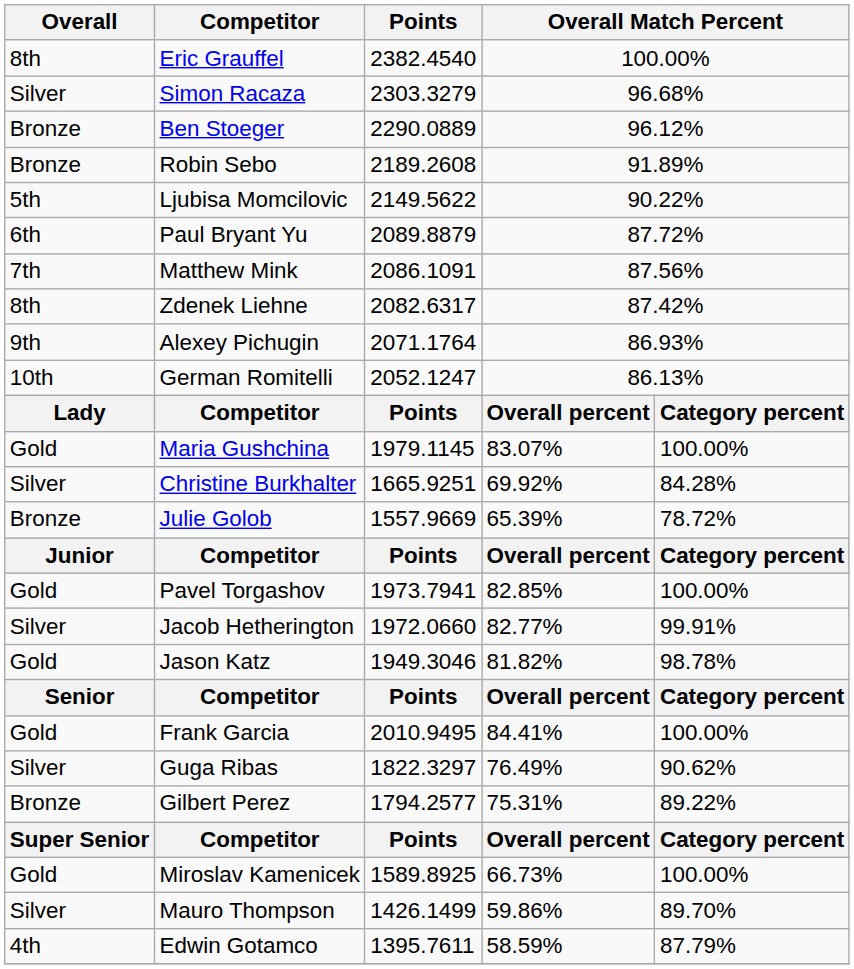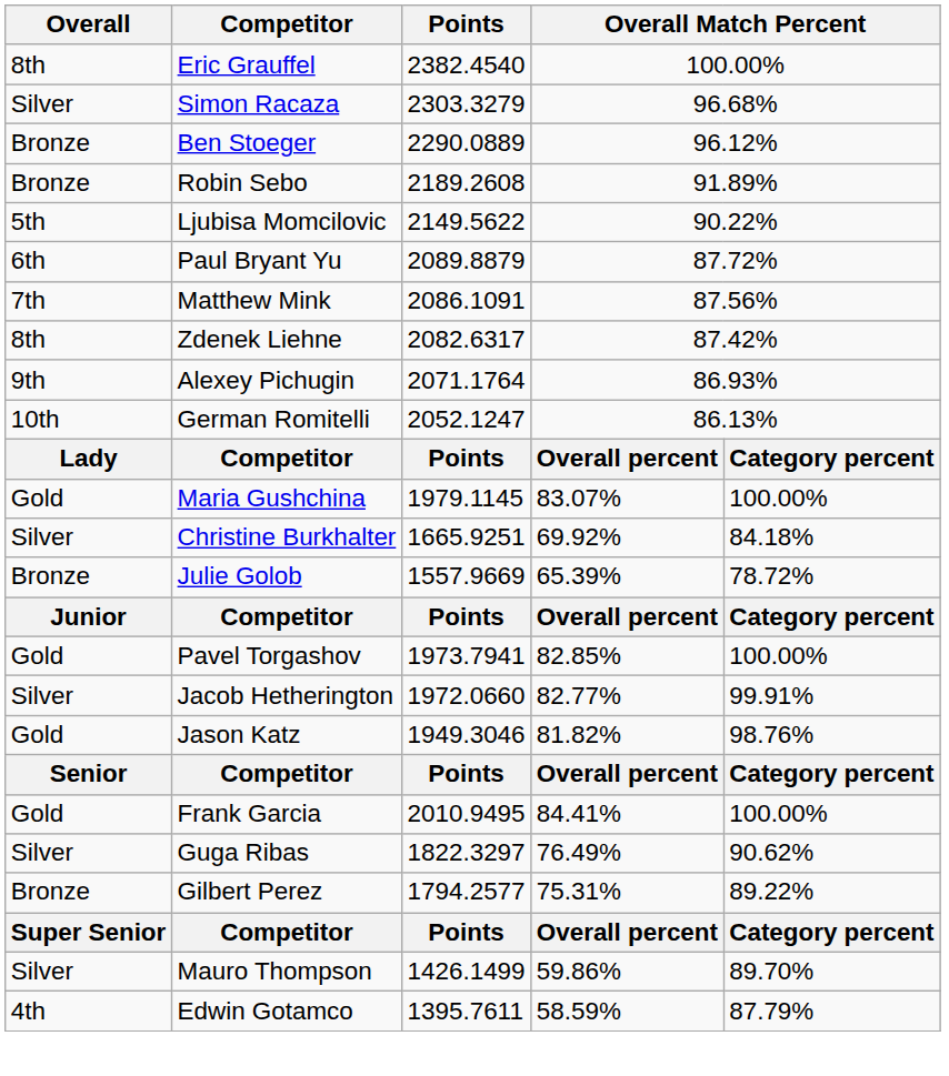Christine Burkhalter | column 5: 84.28% -> 84.18%
Jason Katz | column 5: 98.78% -> 98.76%
- row: Gold | Miroslav Kamenicek | 1589.8925 | 66.73% | 100.00%
